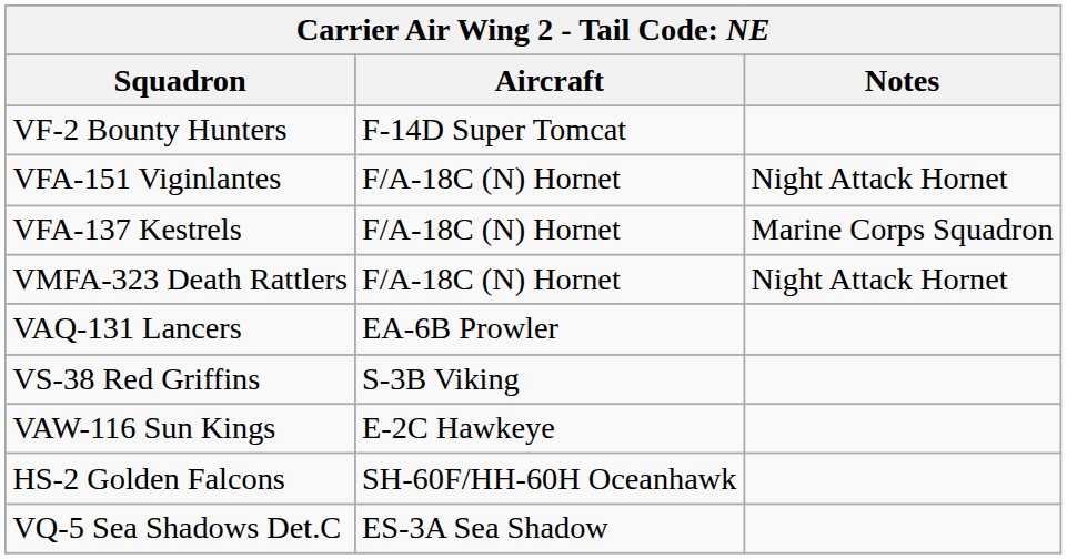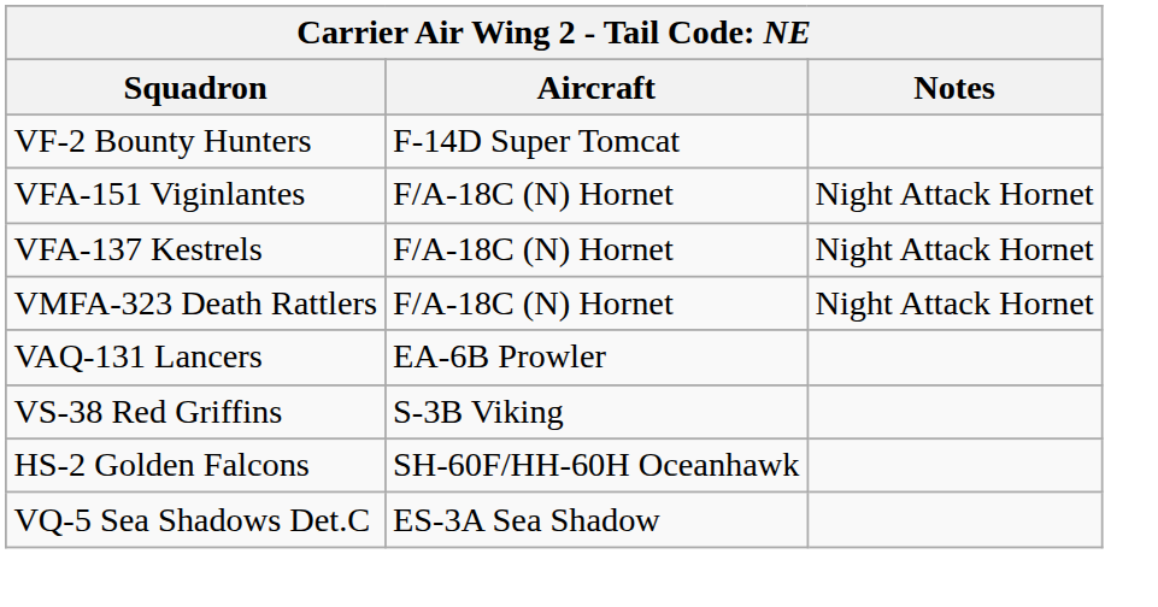VFA-137 Kestrels | Notes: Marine Corps Squadron -> Night Attack Hornet
- row: VAW-116 Sun Kings | E-2C Hawkeye
